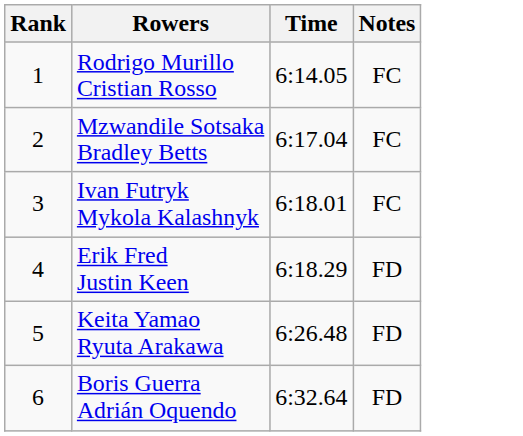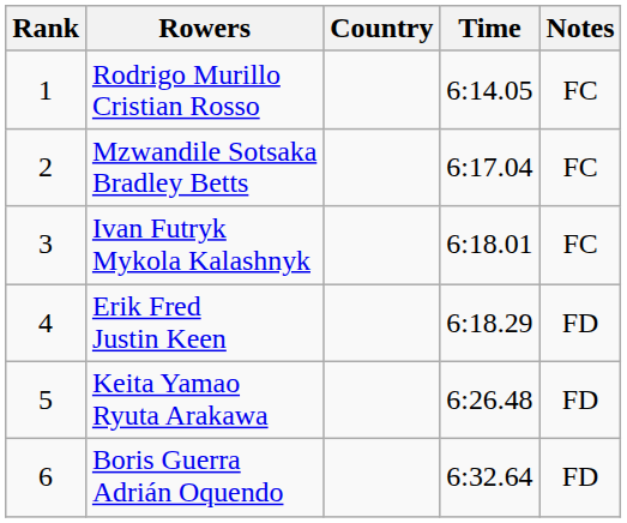+ column: Country
